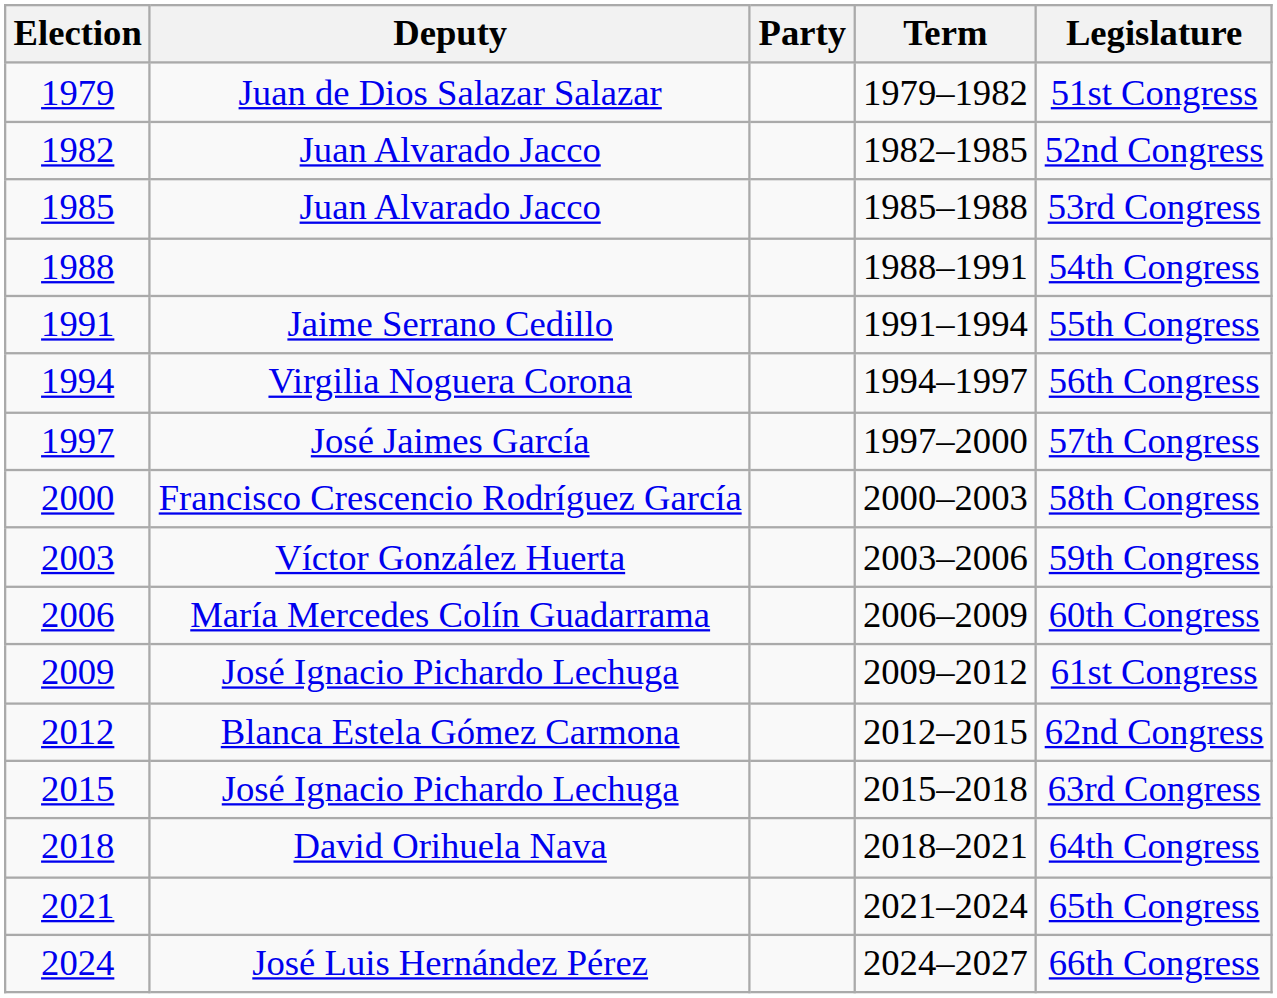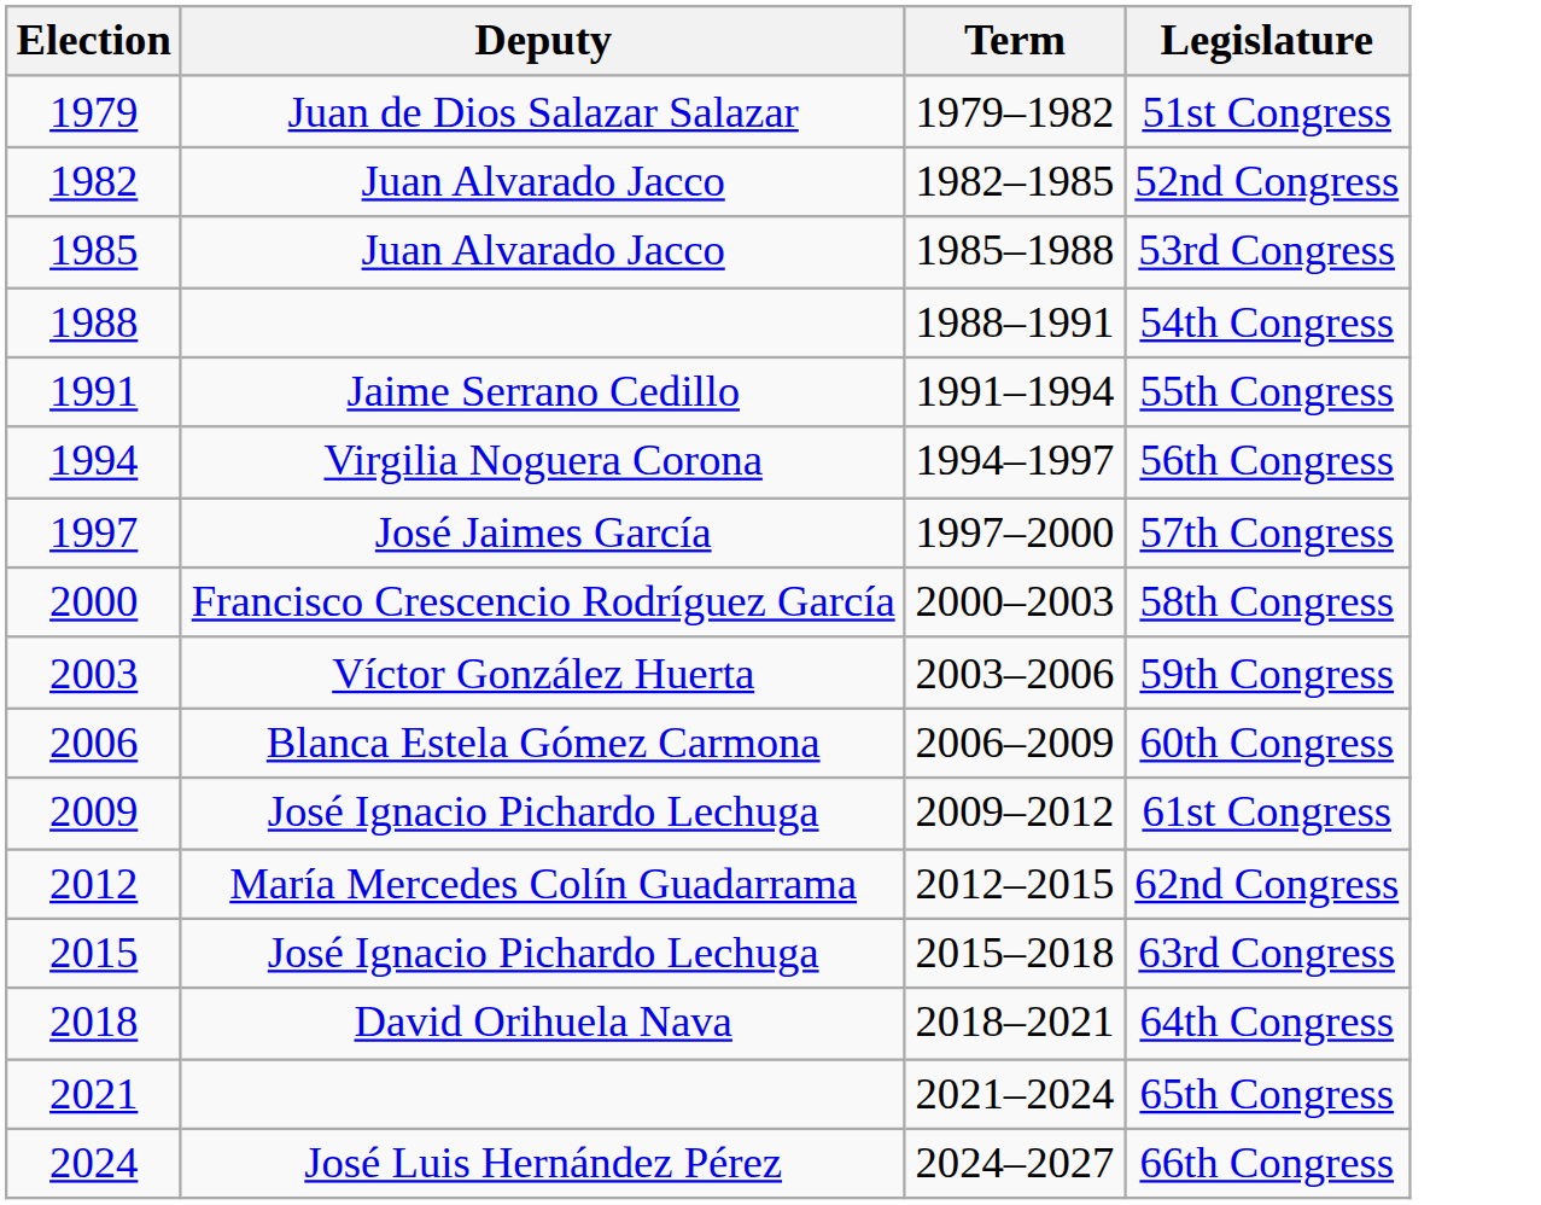- column: Party
2006 | Deputy: María Mercedes Colín Guadarrama -> Blanca Estela Gómez Carmona
2012 | Deputy: Blanca Estela Gómez Carmona -> María Mercedes Colín Guadarrama
